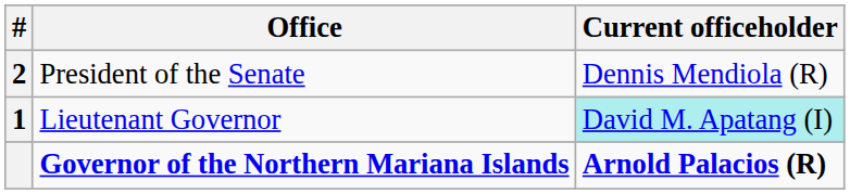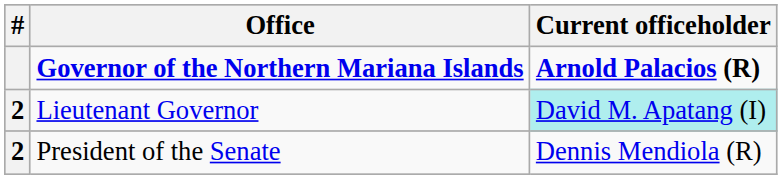rows swapped: Governor of the Northern Mariana Islands <-> President of the Senate
Lieutenant Governor | #: 1 -> 2
